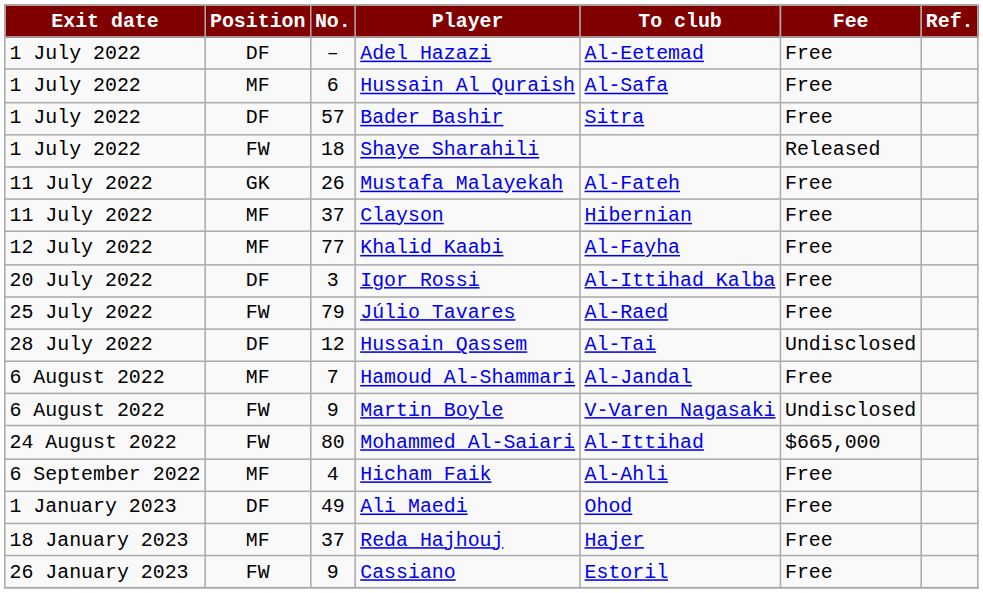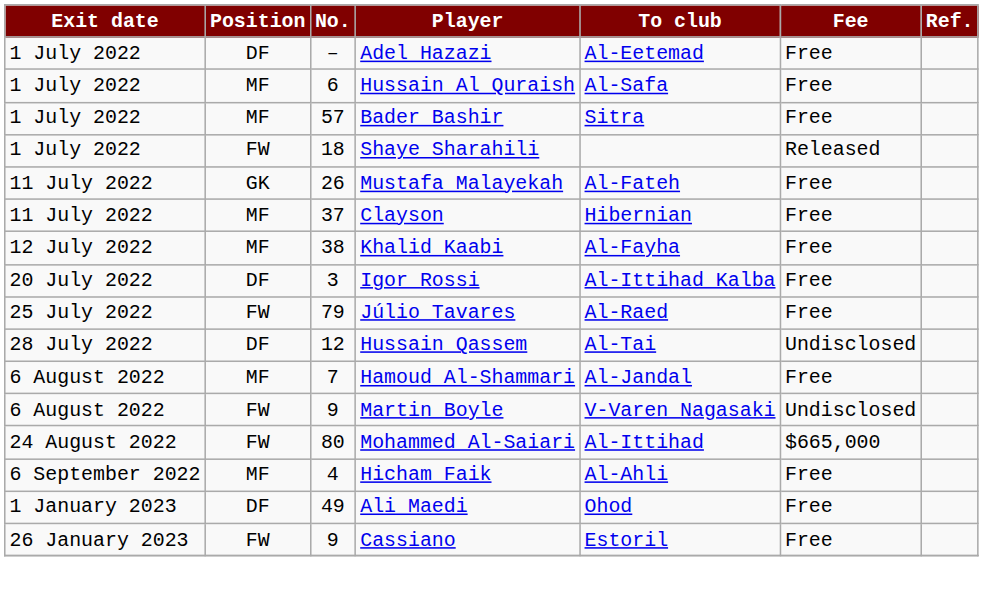Bader Bashir | Position: DF -> MF
Khalid Kaabi | No.: 77 -> 38
- row: 18 January 2023 | MF | 37 | Reda Hajhouj | Hajer | Free
